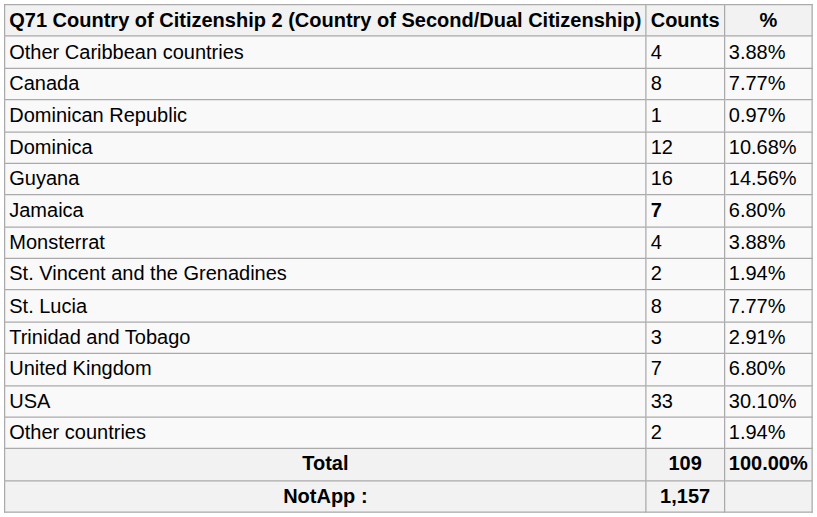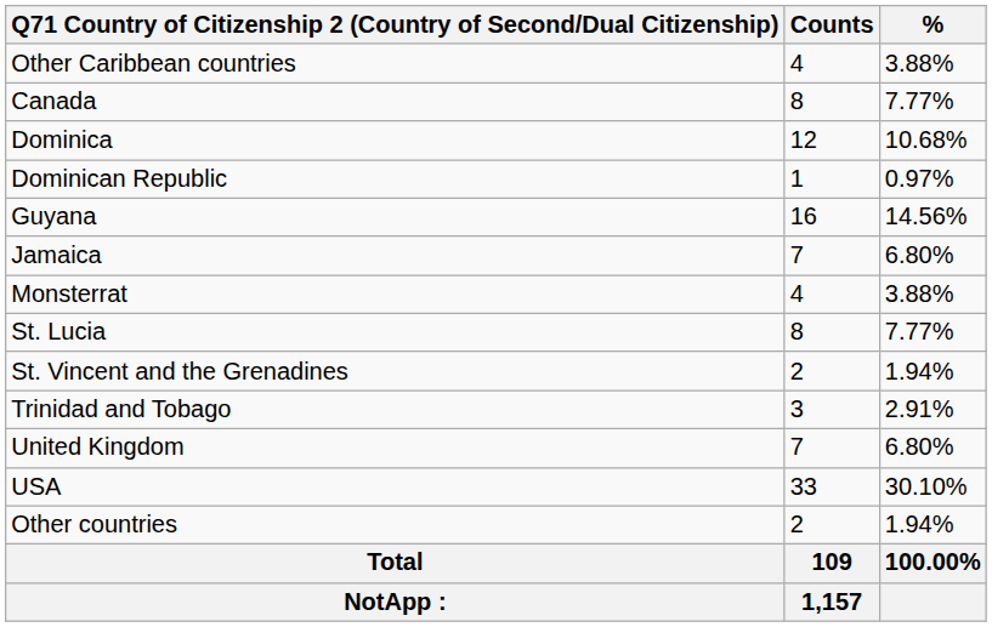rows swapped: Dominica <-> Dominican Republic
Jamaica | Counts: bold -> normal
rows swapped: St. Lucia <-> St. Vincent and the Grenadines
